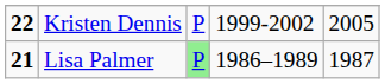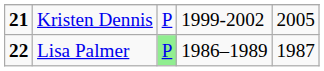Kristen Dennis | column 1: 22 -> 21
Lisa Palmer | column 1: 21 -> 22
